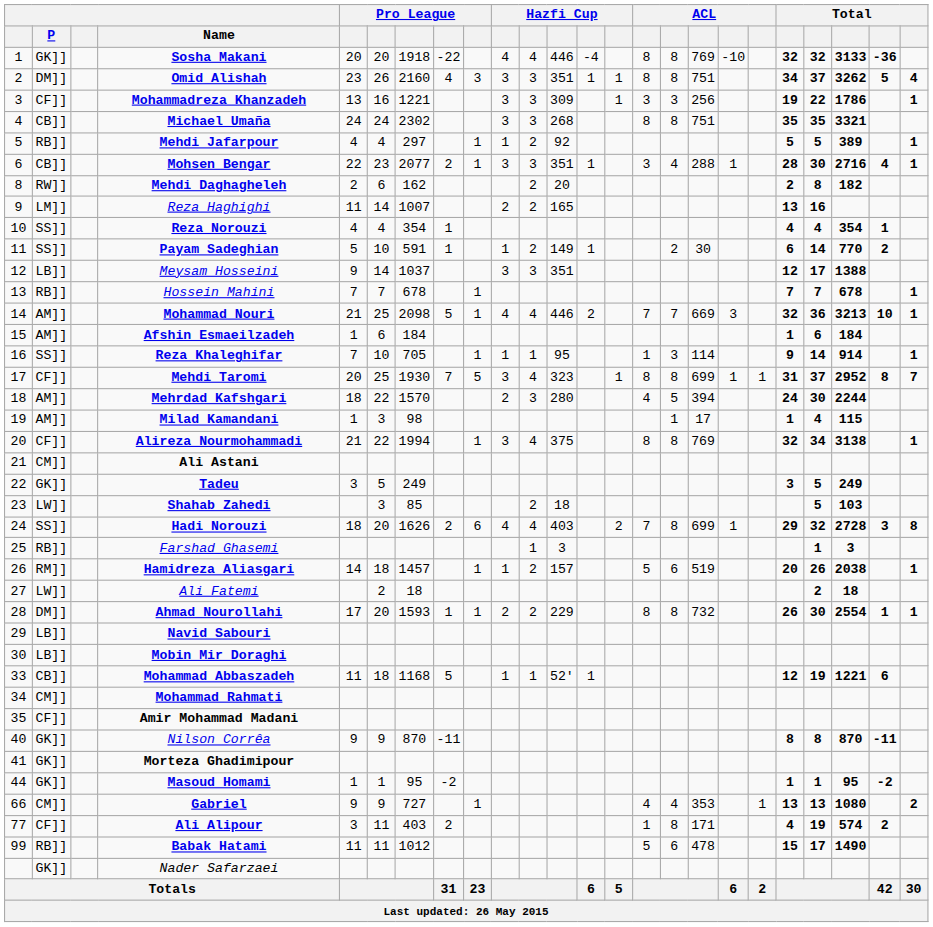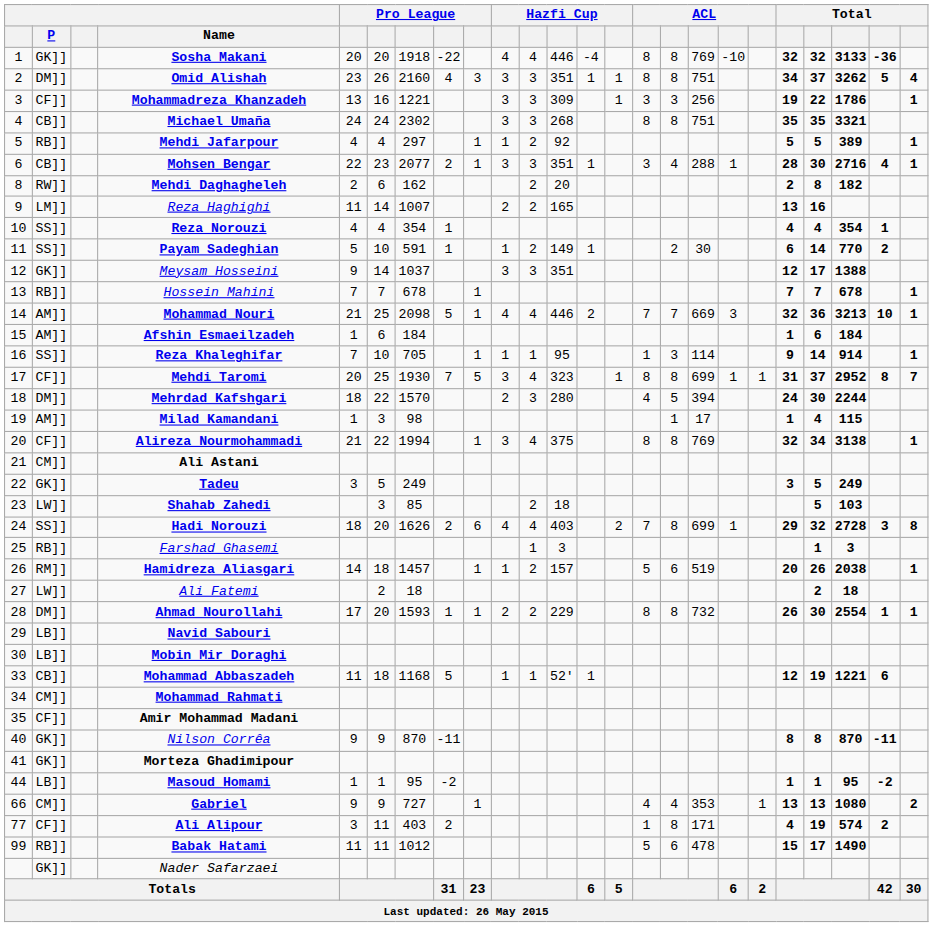Meysam Hosseini | P: LB]] -> GK]]
Mehrdad Kafshgari | P: AM]] -> DM]]
Masoud Homami | P: GK]] -> LB]]
